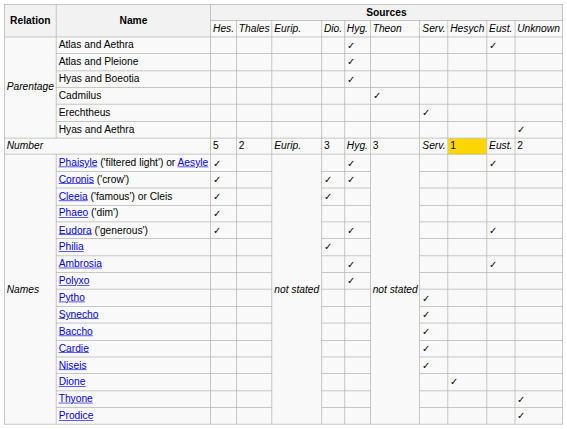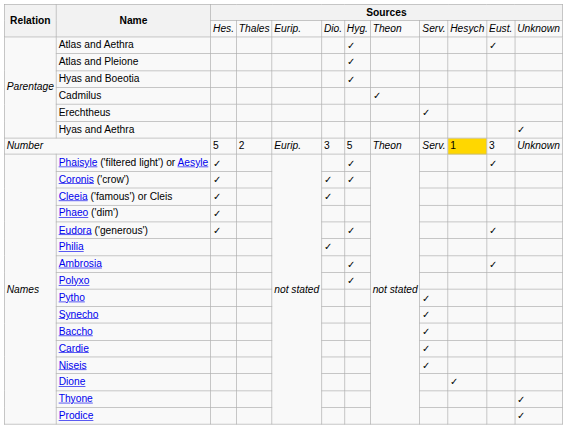Number | column 7: Hyg. -> 5
Number | column 8: 3 -> Theon
Number | column 11: Eust. -> 3
Number | column 12: 2 -> Unknown
